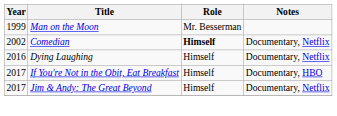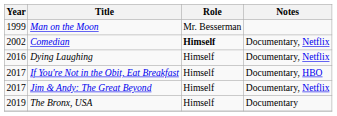+ row: 2019 | The Bronx, USA | Himself | Documentary
